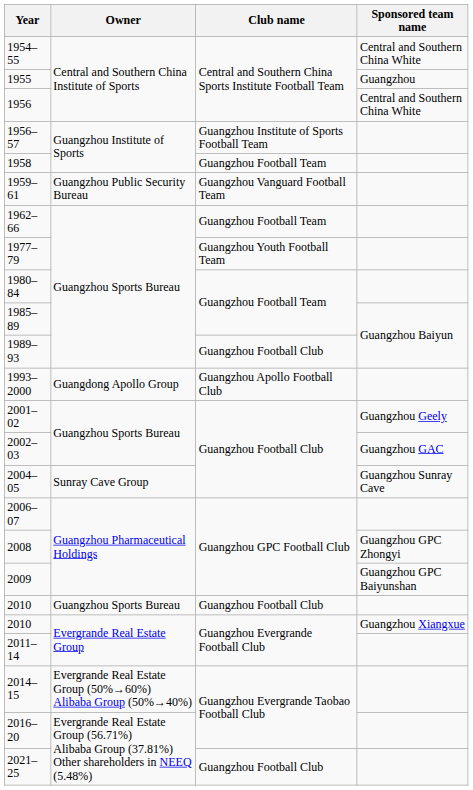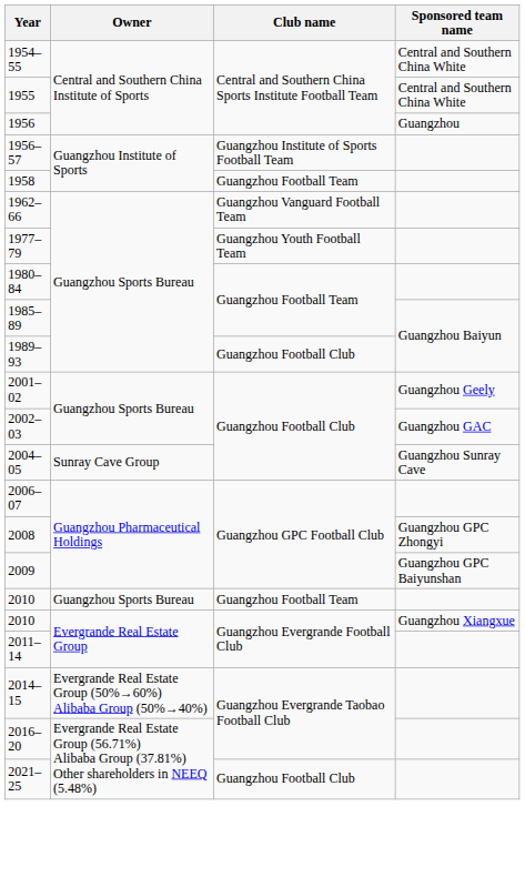1955 | Sponsored team name: Guangzhou -> Central and Southern China White
1956 | Sponsored team name: Central and Southern China White -> Guangzhou
- row: 1959–61 | Guangzhou Public Security Bureau | Guangzhou Vanguard Football Team
1962–66 | Club name: Guangzhou Football Team -> Guangzhou Vanguard Football Team
- row: 1993–2000 | Guangdong Apollo Group | Guangzhou Apollo Football Club
2010 / Guangzhou Sports Bureau | Club name: Guangzhou Football Club -> Guangzhou Football Team
